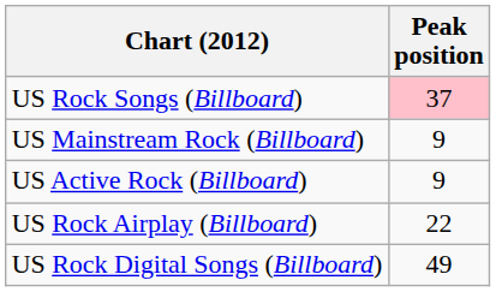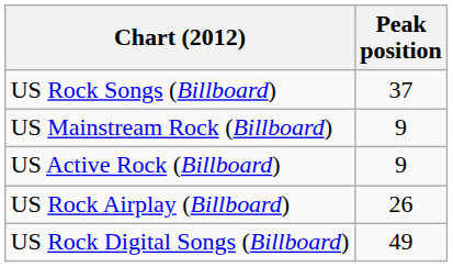US Rock Songs (Billboard) | Peak position: pink background -> no background
US Rock Airplay (Billboard) | Peak position: 22 -> 26
